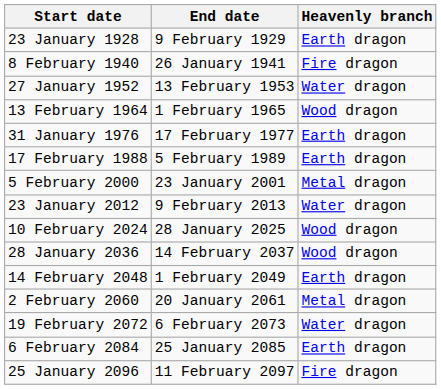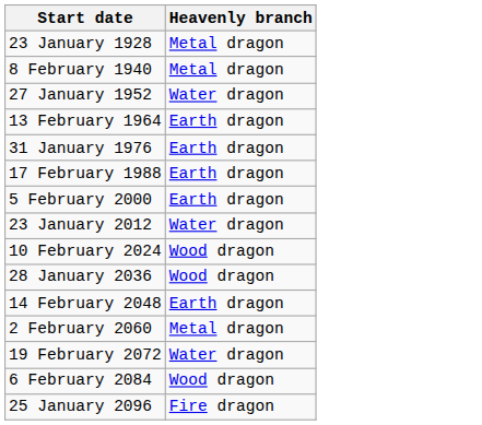- column: End date | 9 February 1929 | 26 January 1941 | 13 February 1953 | 1 February 1965 | 17 February 1977 | 5 February 1989 | 23 January 2001 | 9 February 2013 | 28 January 2025 | 14 February 2037 | 1 February 2049 | 20 January 2061 | 6 February 2073 | 25 January 2085 | 11 February 2097
23 January 1928 | Heavenly branch: Earth dragon -> Metal dragon
8 February 1940 | Heavenly branch: Fire dragon -> Metal dragon
13 February 1964 | Heavenly branch: Wood dragon -> Earth dragon
5 February 2000 | Heavenly branch: Metal dragon -> Earth dragon
6 February 2084 | Heavenly branch: Earth dragon -> Wood dragon
